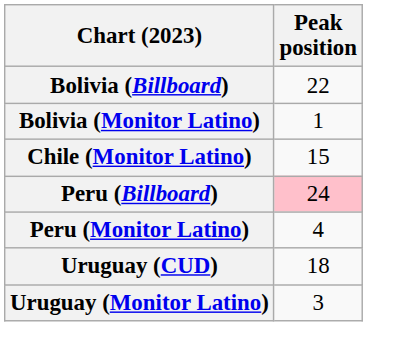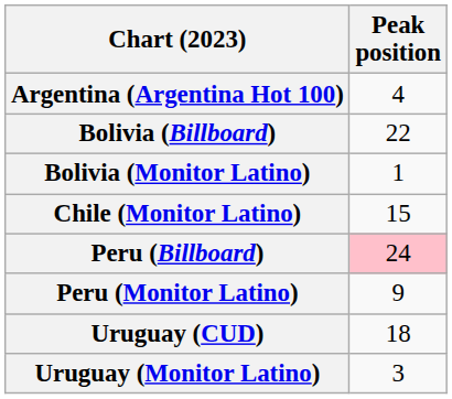+ row: Argentina (Argentina Hot 100) | 4
Peru (Monitor Latino) | Peak position: 4 -> 9
